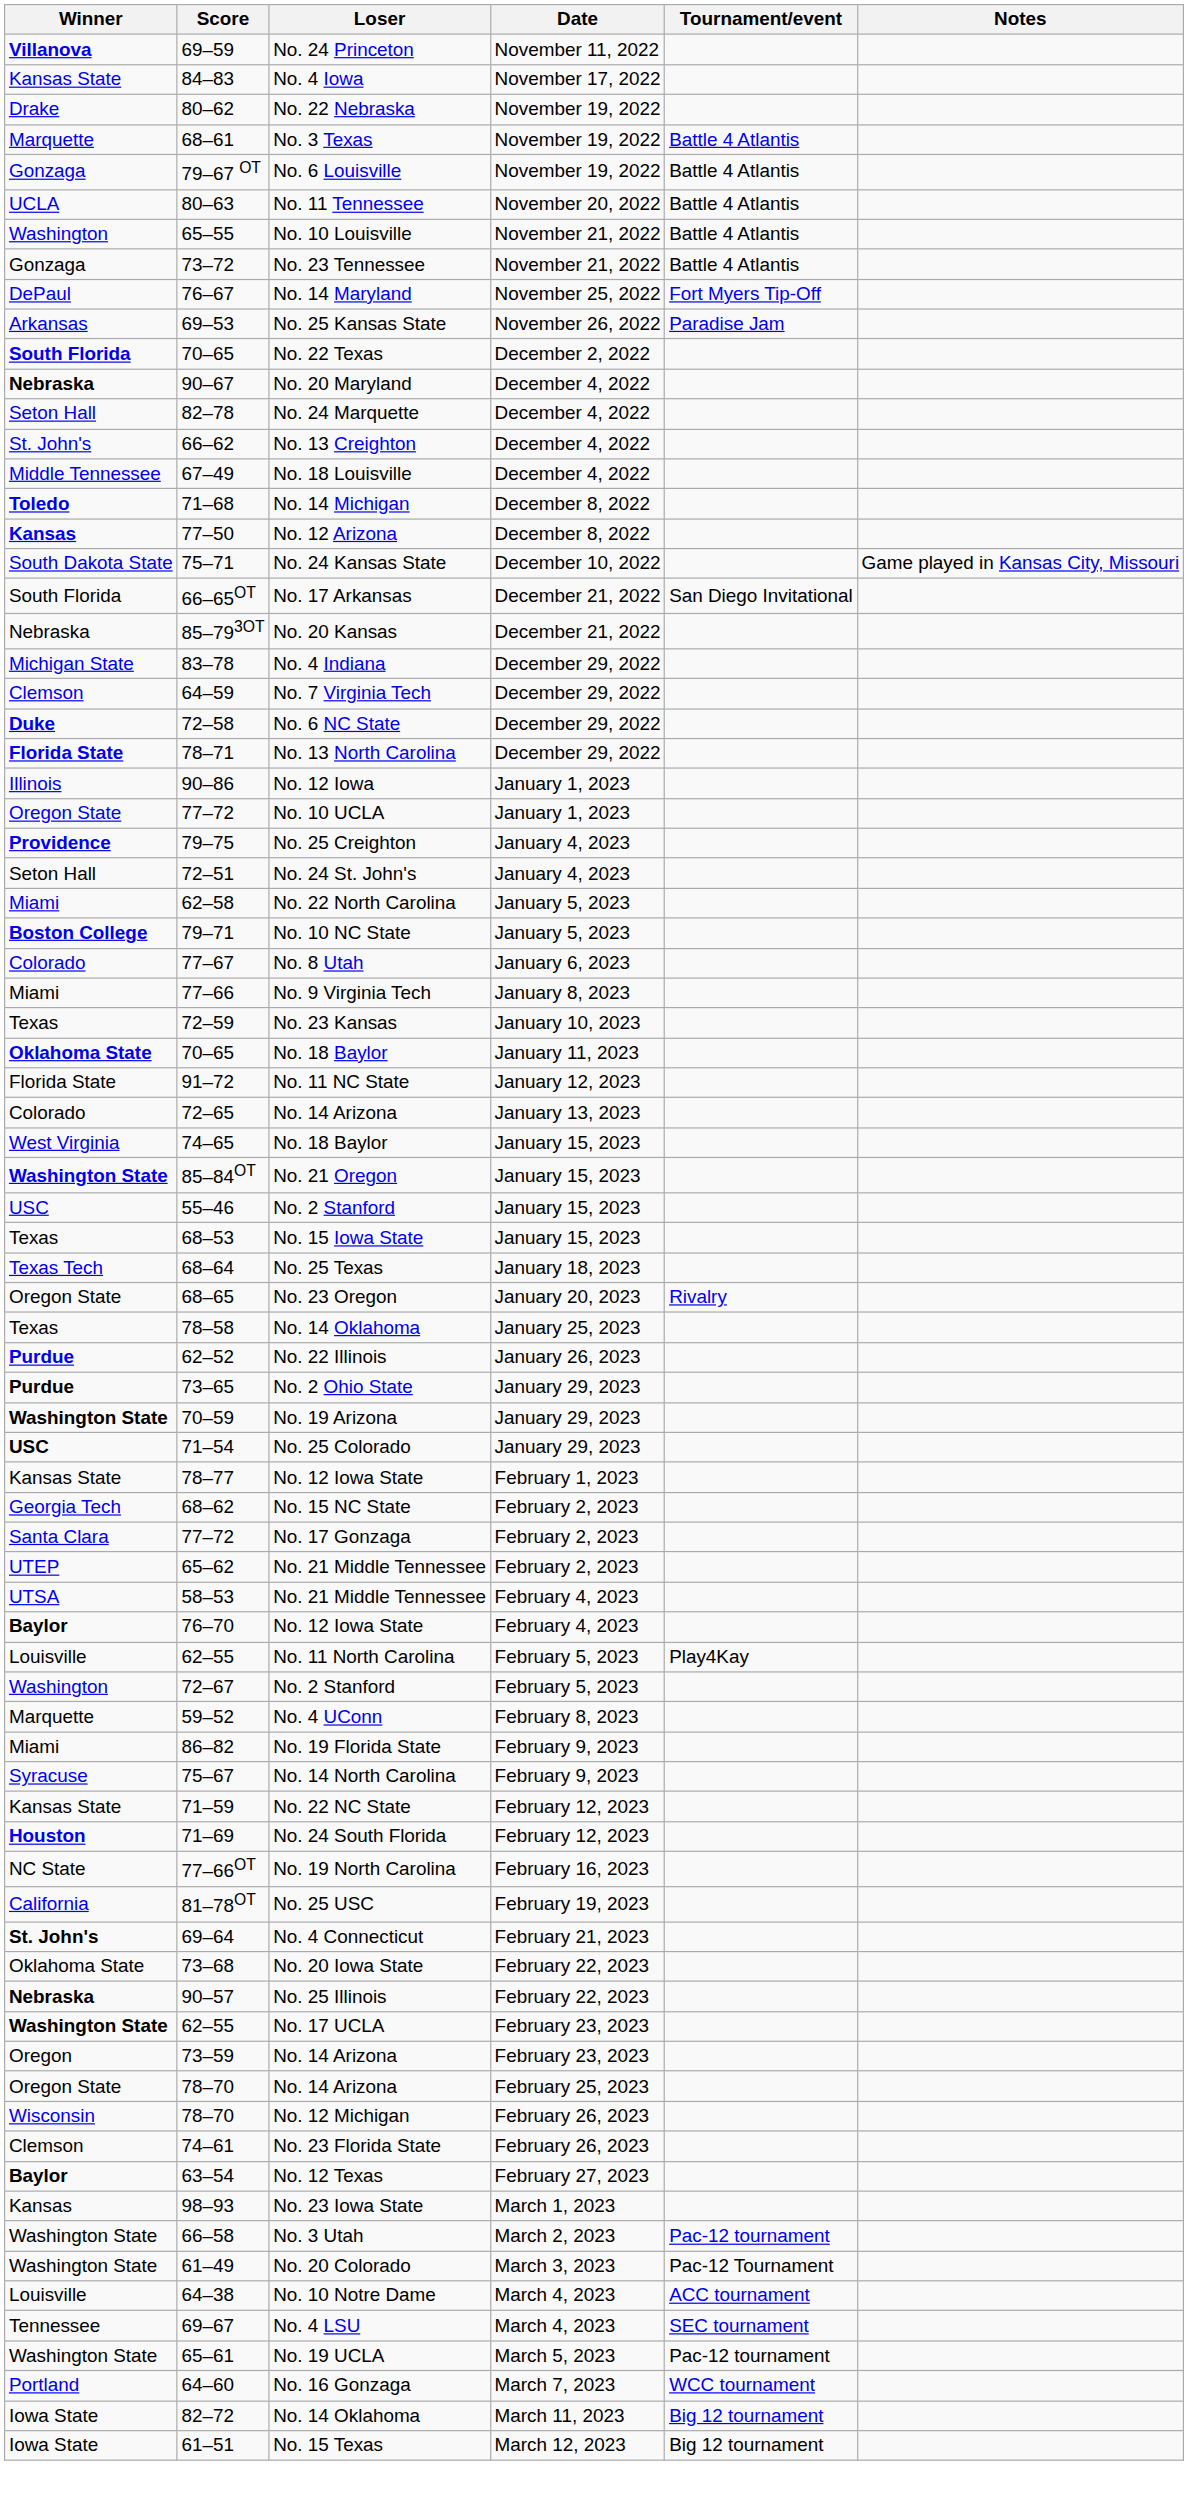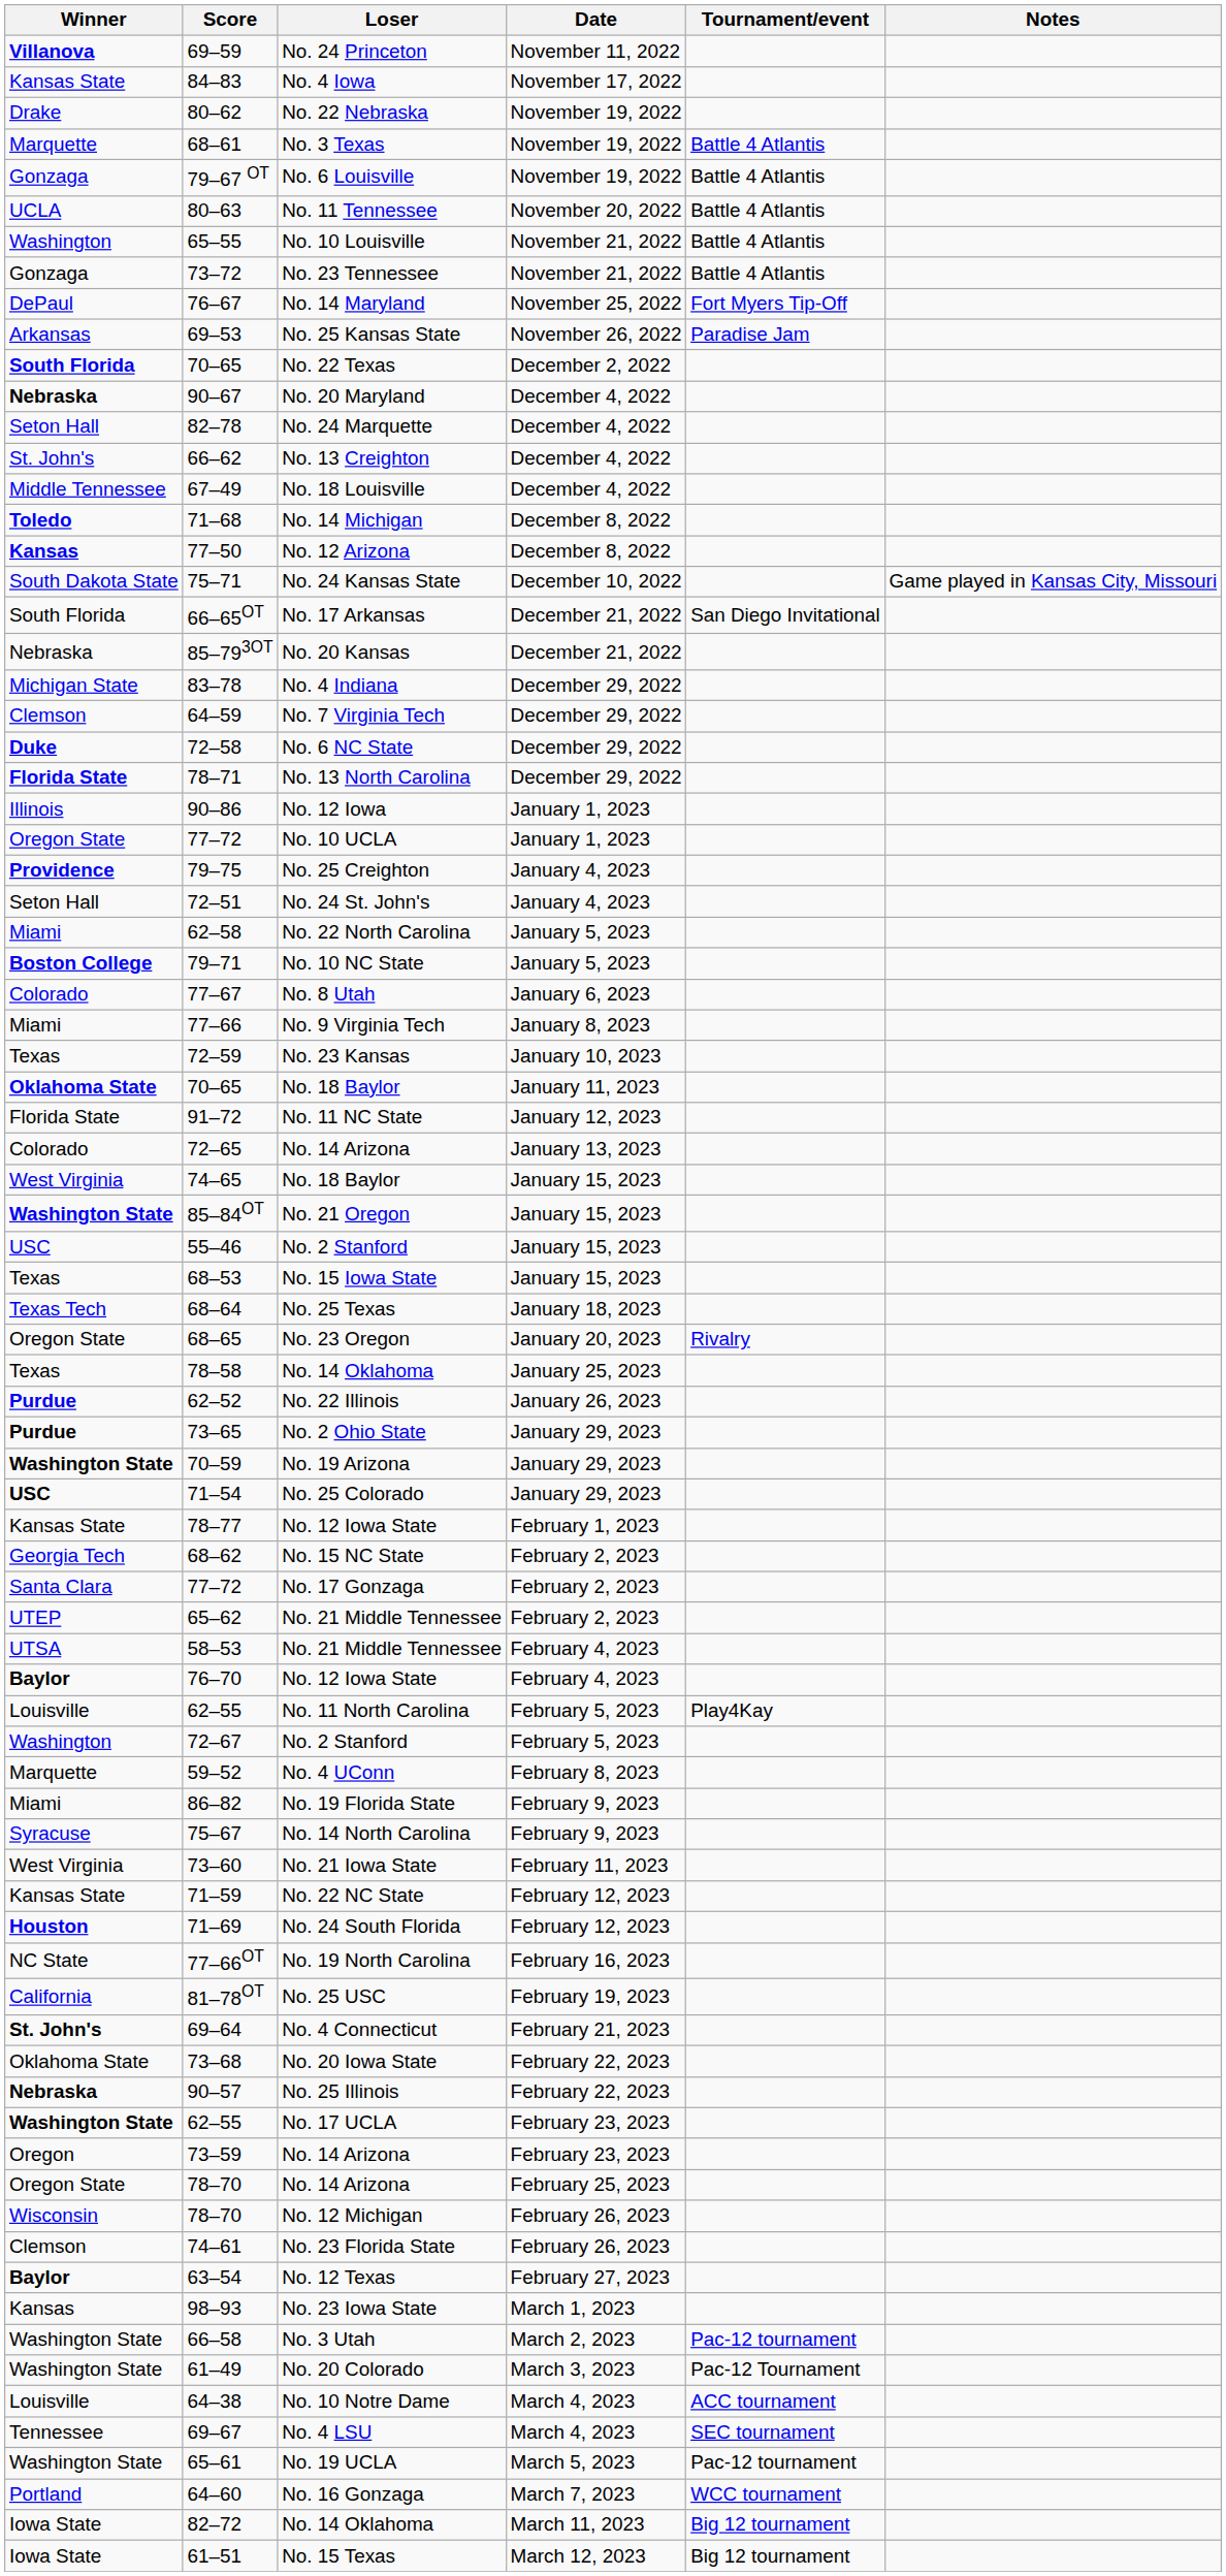+ row: West Virginia | 73–60 | No. 21 Iowa State | February 11, 2023
